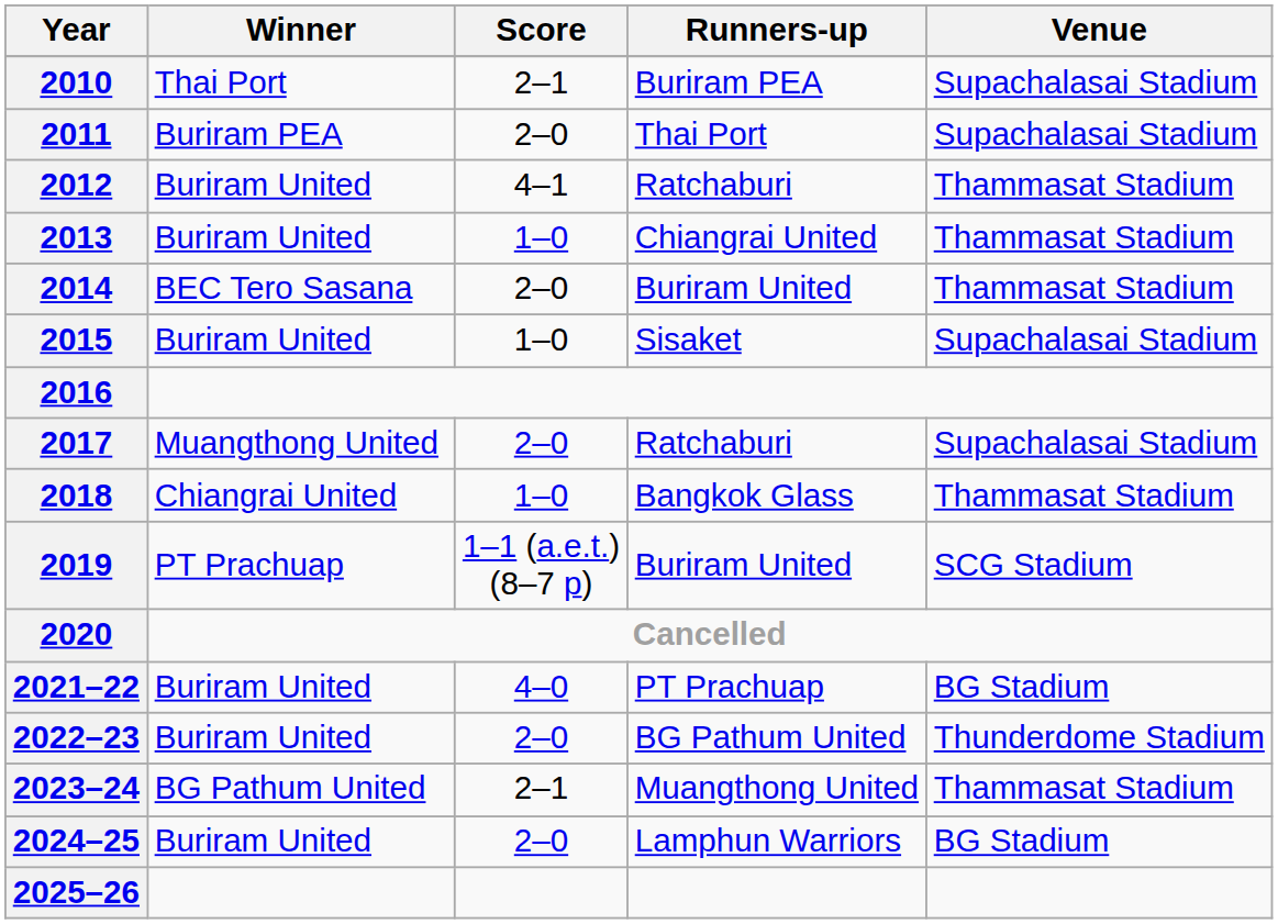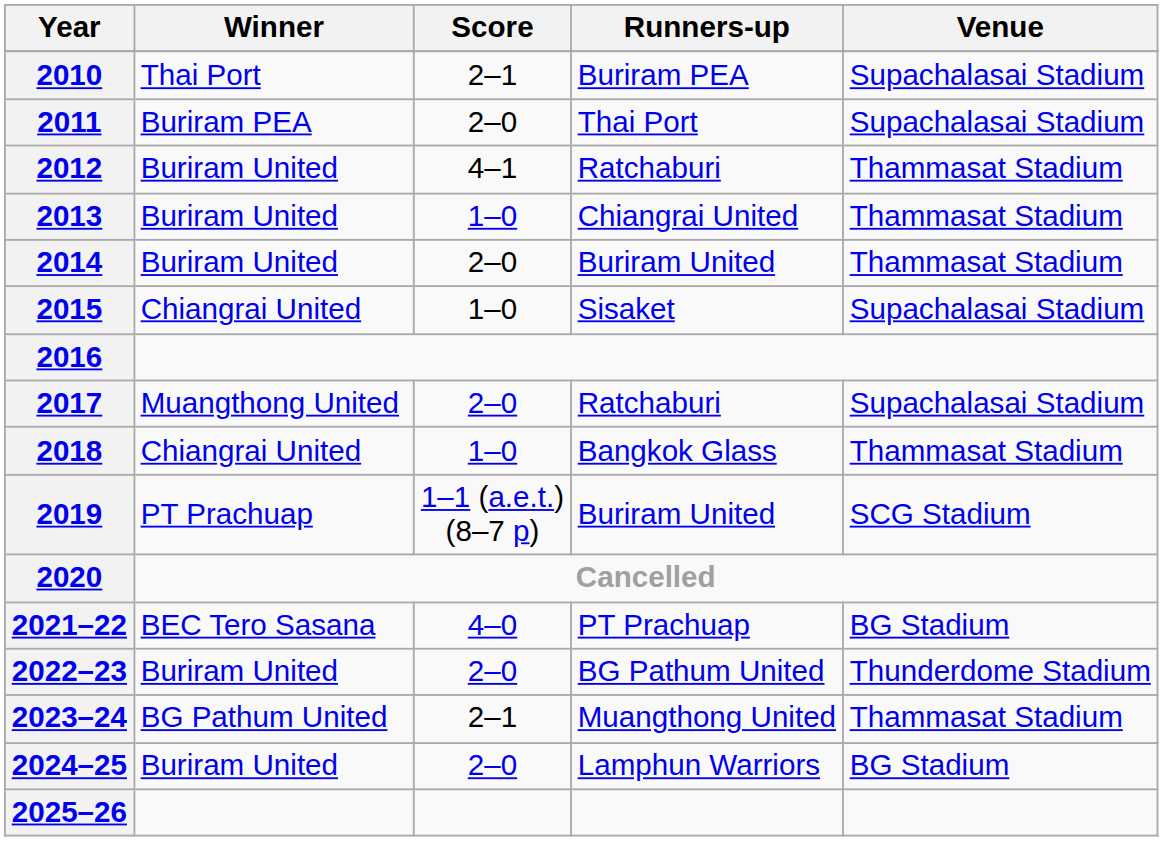2014 | Winner: BEC Tero Sasana -> Buriram United
2015 | Winner: Buriram United -> Chiangrai United
2021–22 | Winner: Buriram United -> BEC Tero Sasana
